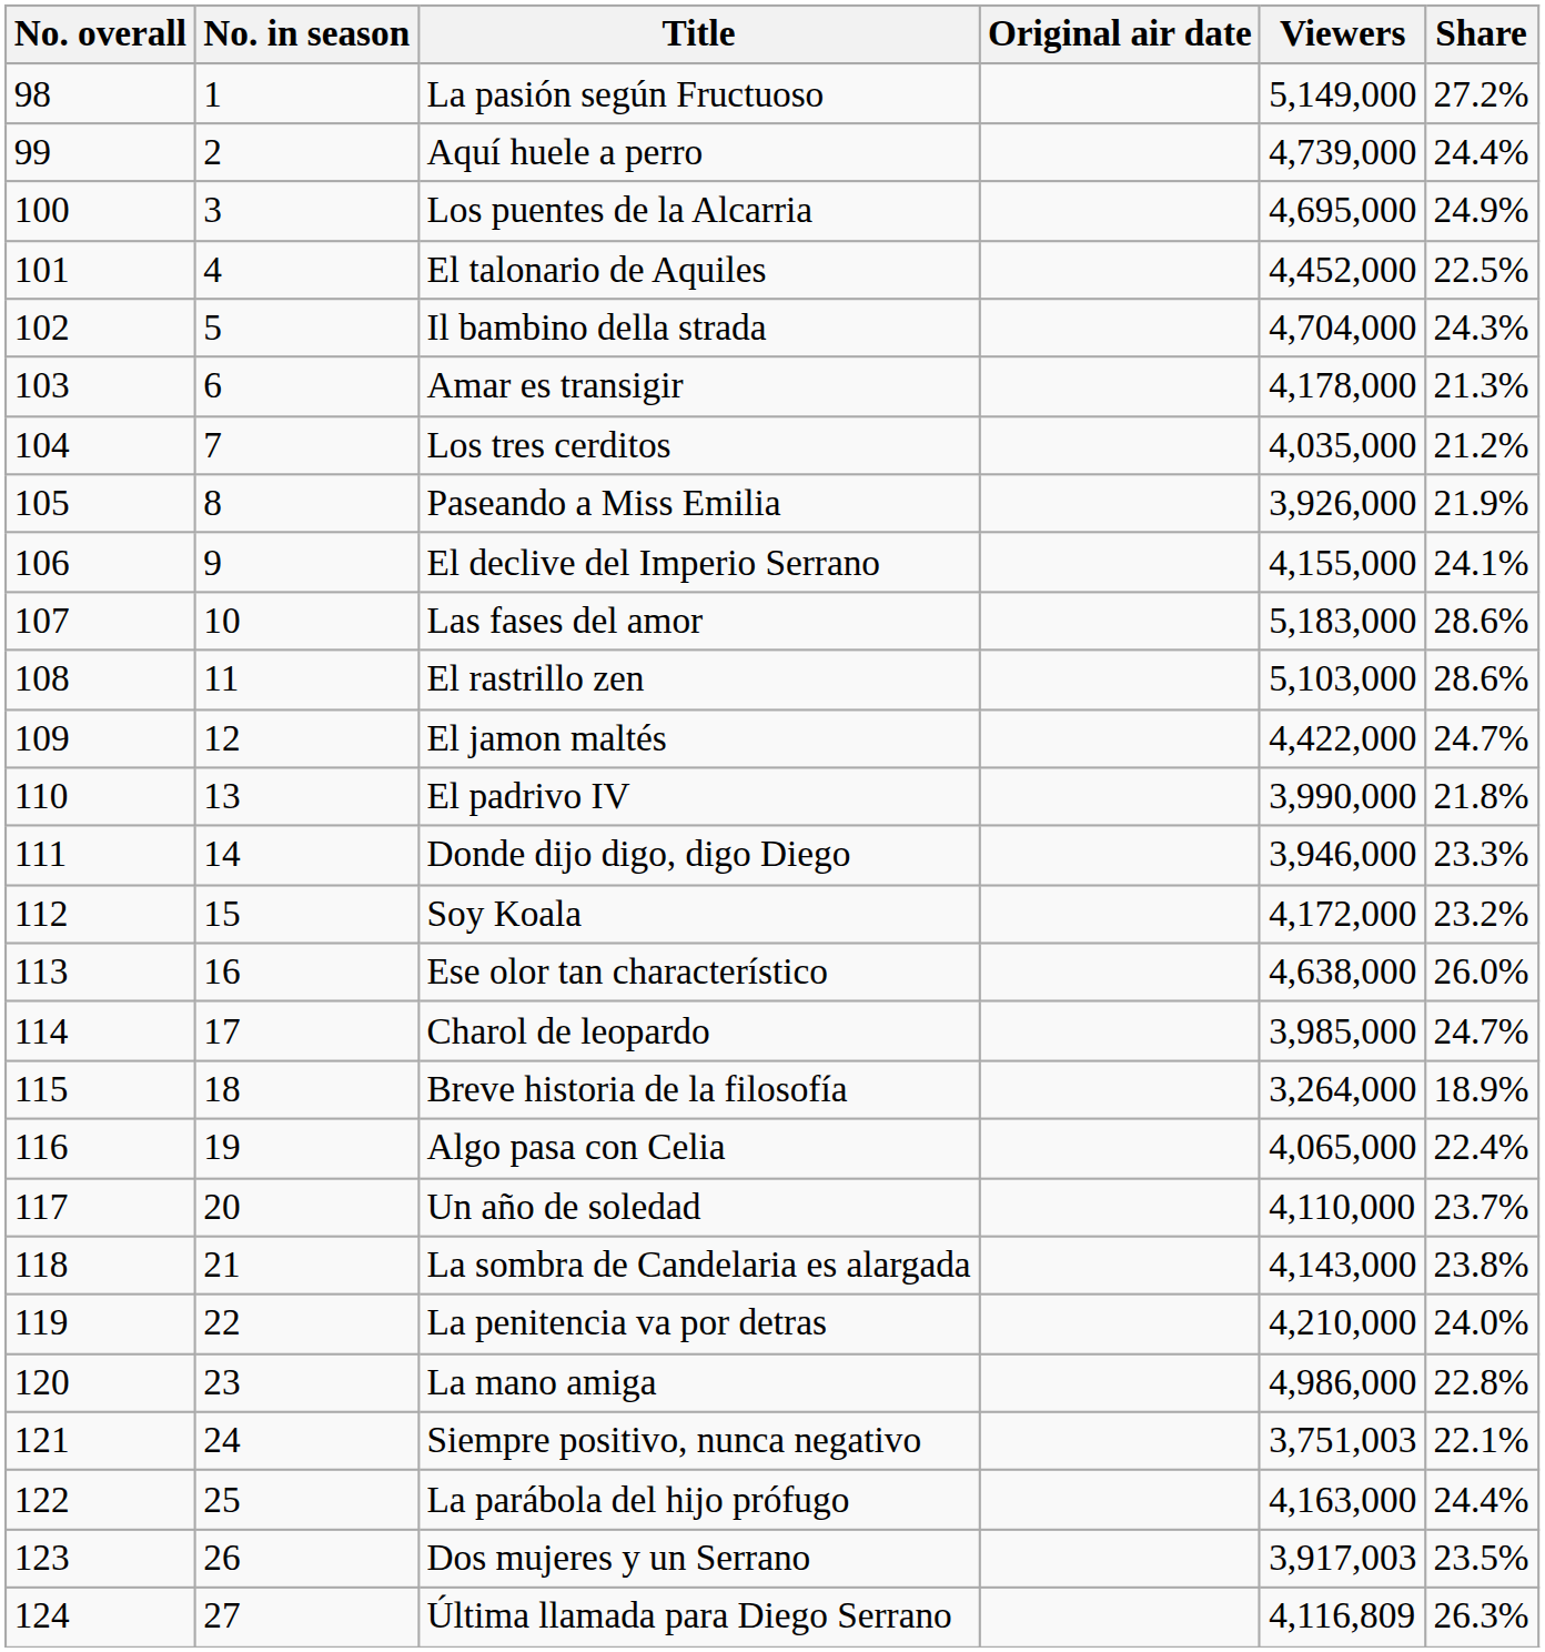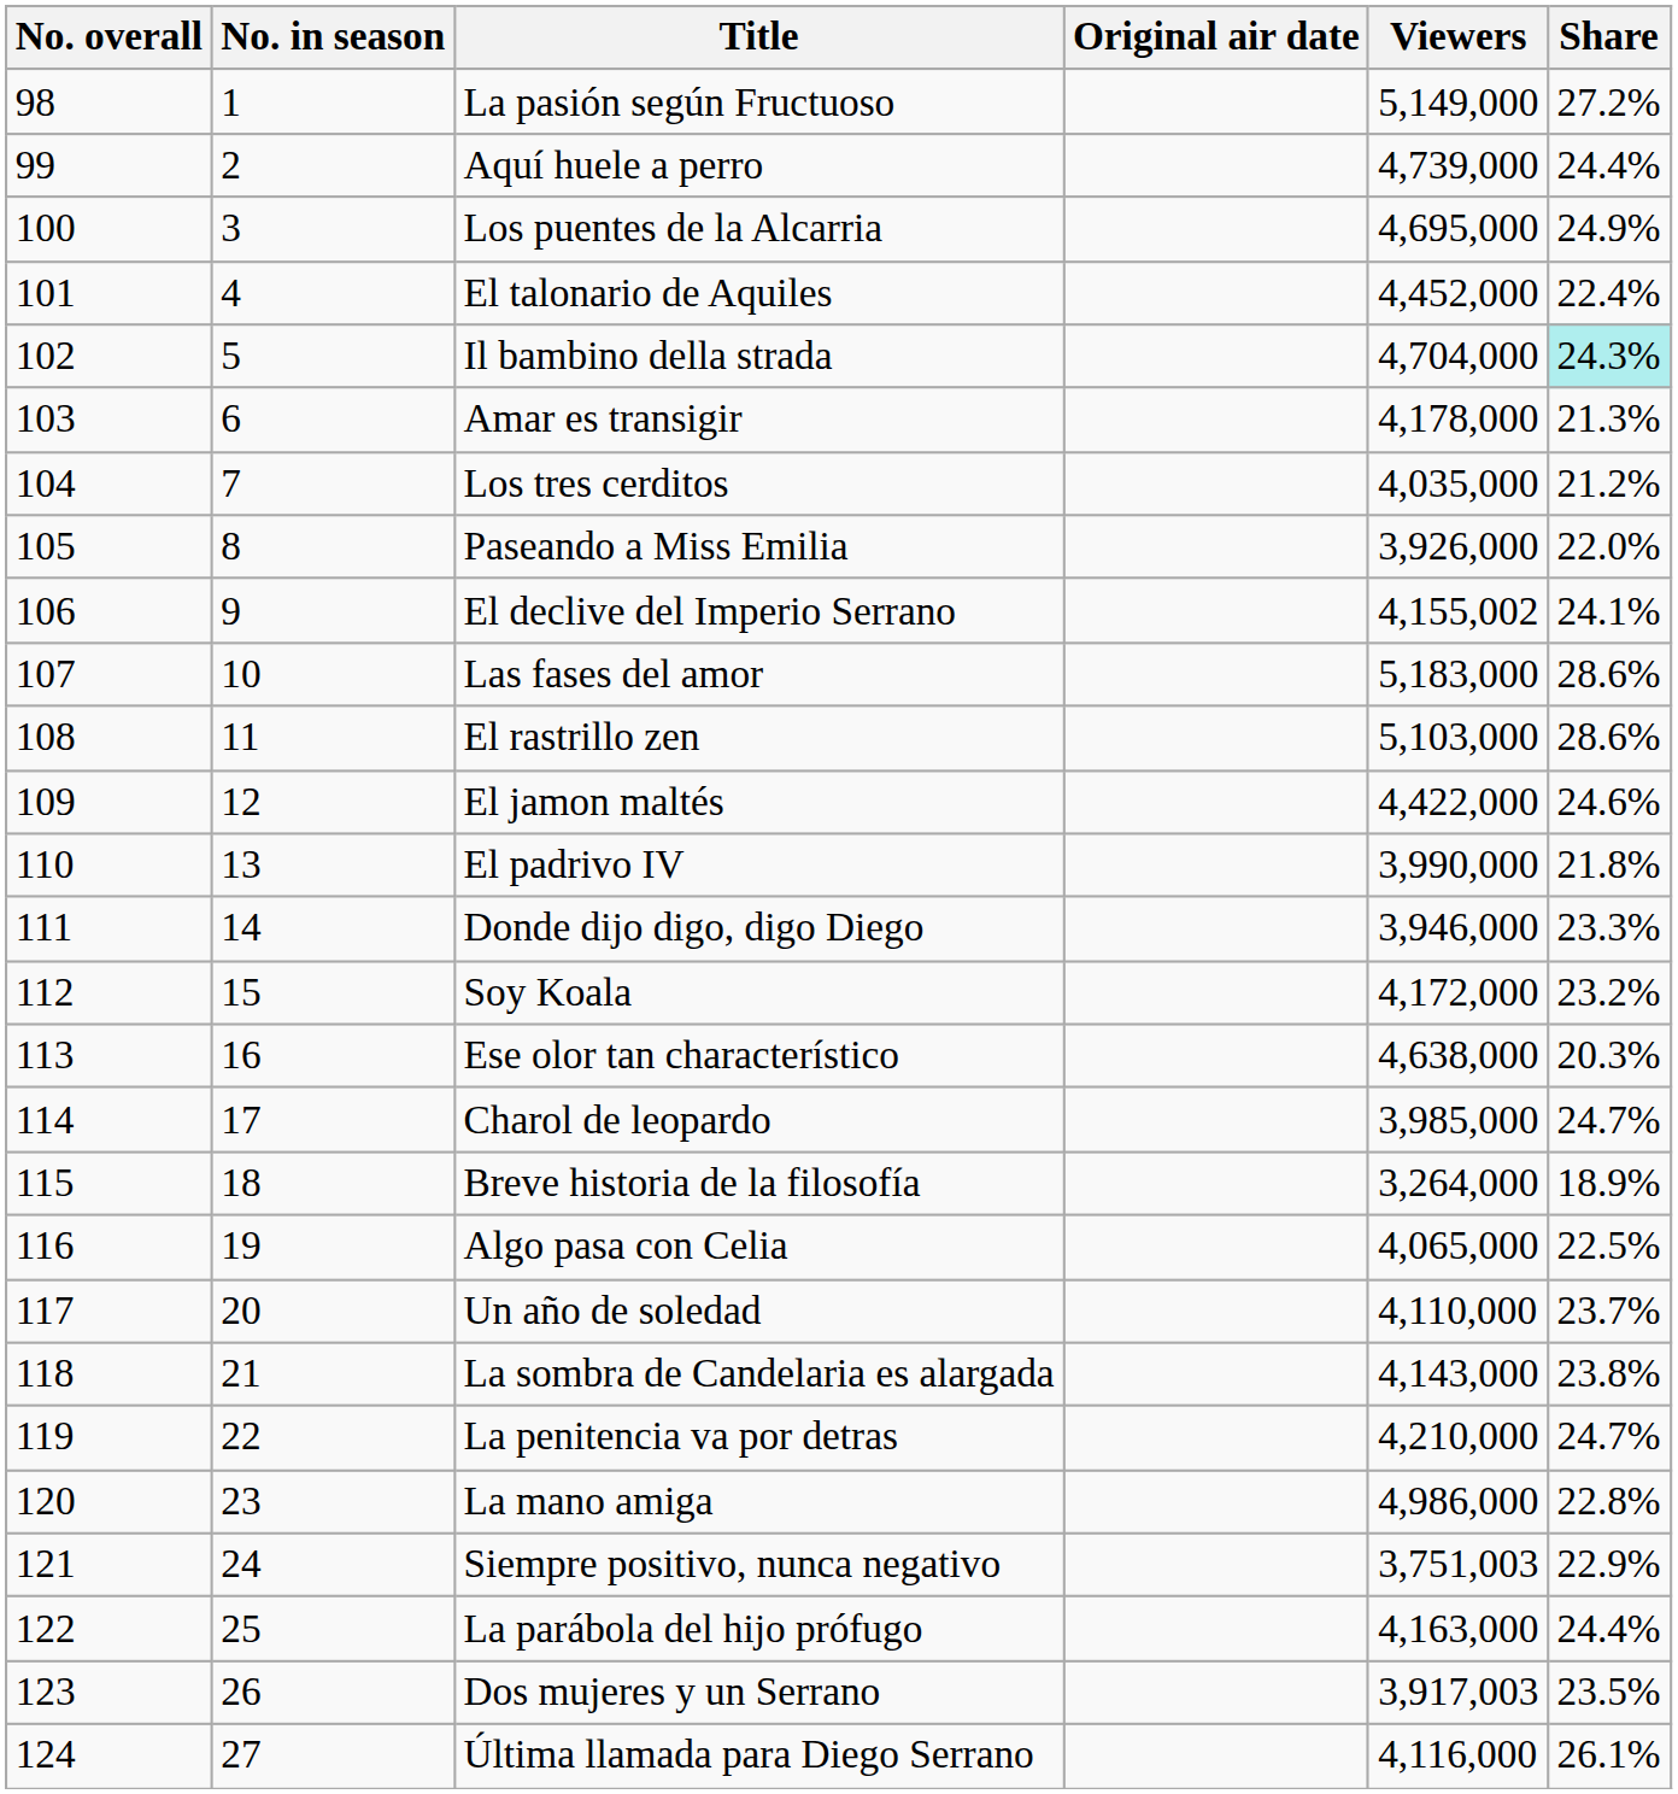El talonario de Aquiles | Share: 22.5% -> 22.4%
Il bambino della strada | Share: no background -> paleturquoise background
Paseando a Miss Emilia | Share: 21.9% -> 22.0%
El declive del Imperio Serrano | Viewers: 4,155,000 -> 4,155,002
El jamon maltés | Share: 24.7% -> 24.6%
Ese olor tan characterístico | Share: 26.0% -> 20.3%
Algo pasa con Celia | Share: 22.4% -> 22.5%
La penitencia va por detras | Share: 24.0% -> 24.7%
Siempre positivo, nunca negativo | Share: 22.1% -> 22.9%
Última llamada para Diego Serrano | Viewers: 4,116,809 -> 4,116,000
Última llamada para Diego Serrano | Share: 26.3% -> 26.1%
